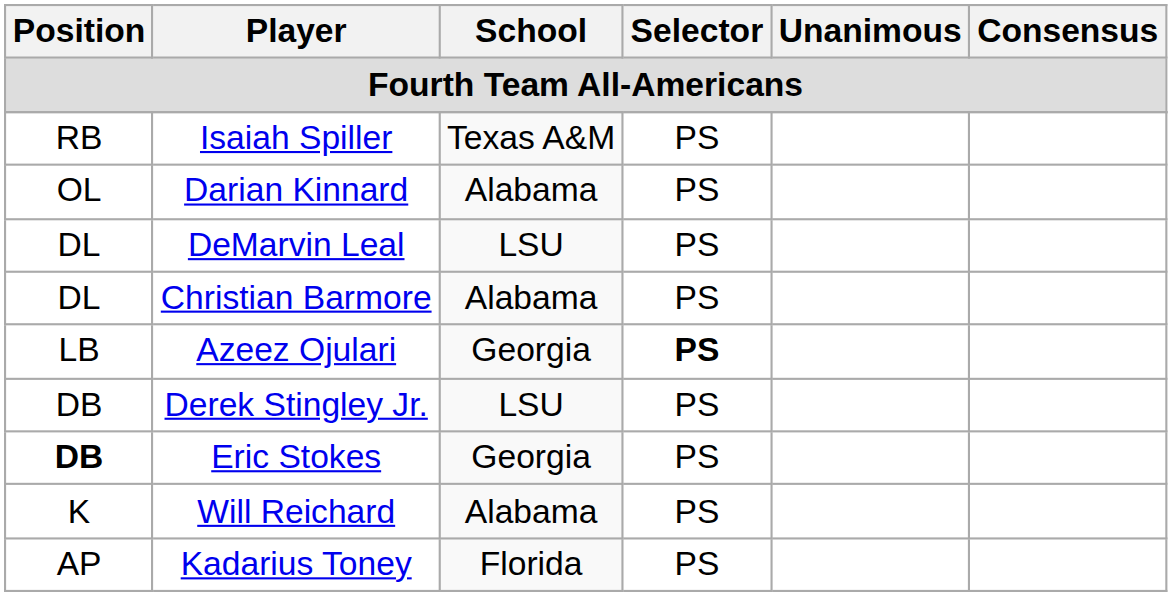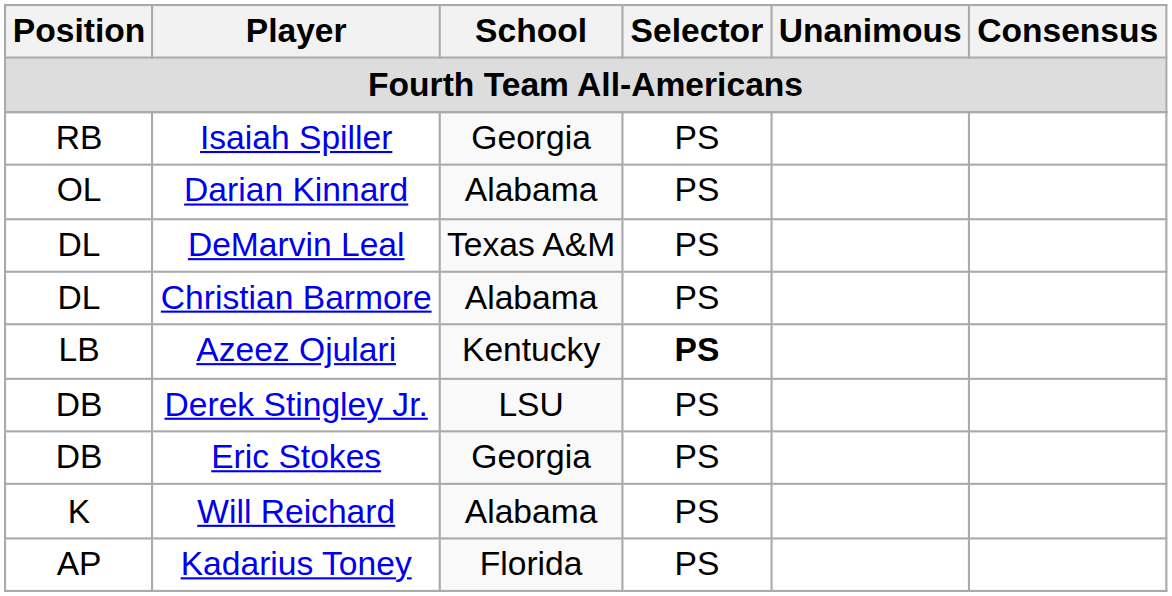Isaiah Spiller | School: Texas A&M -> Georgia
DeMarvin Leal | School: LSU -> Texas A&M
Azeez Ojulari | School: Georgia -> Kentucky
Eric Stokes | Position: bold -> normal
